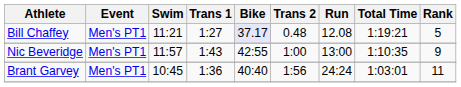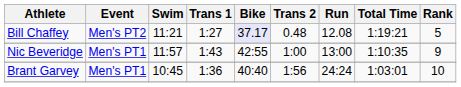Bill Chaffey | Event: Men's PT1 -> Men's PT2
Brant Garvey | Rank: 11 -> 10
